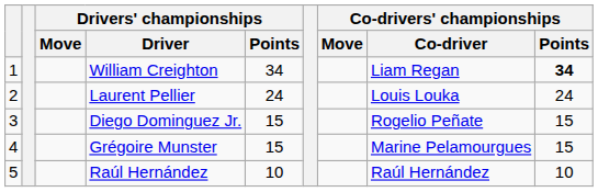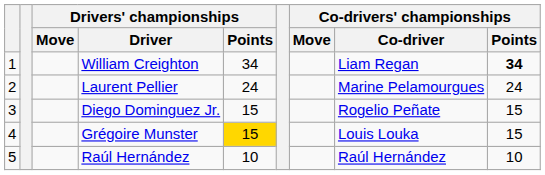Laurent Pellier | Co-drivers' championships / Co-driver: Louis Louka -> Marine Pelamourgues
Grégoire Munster | Drivers' championships / Points: no background -> gold background
Grégoire Munster | Co-drivers' championships / Co-driver: Marine Pelamourgues -> Louis Louka
